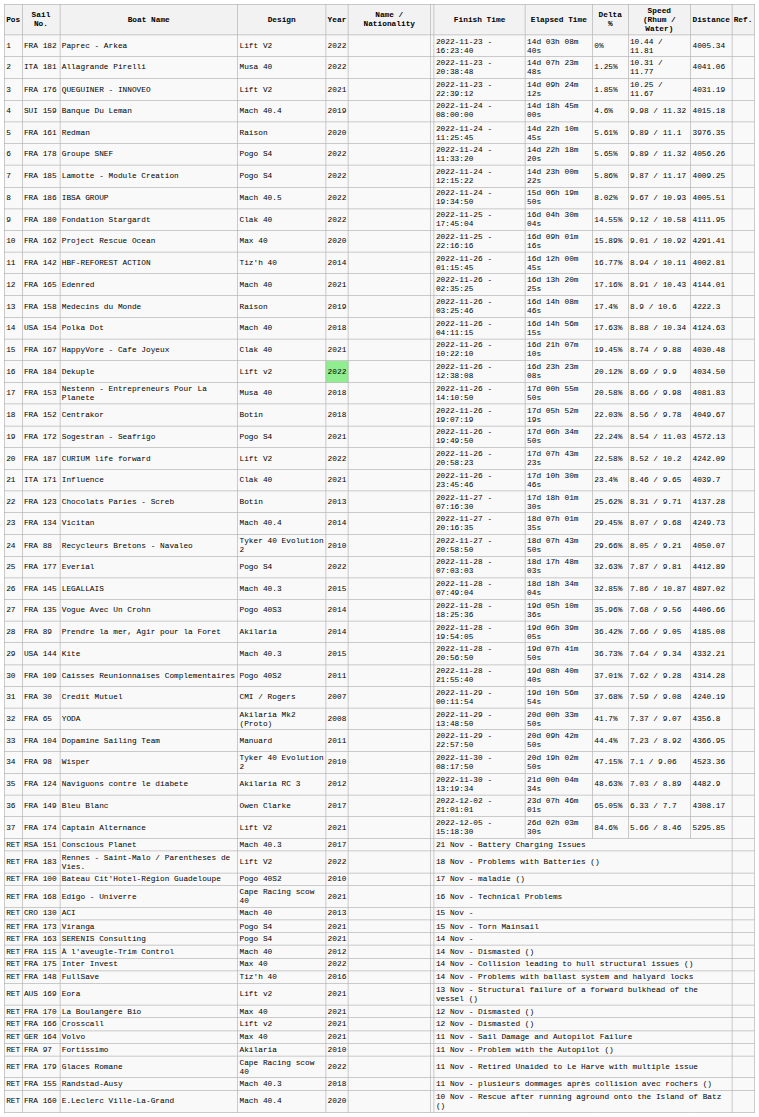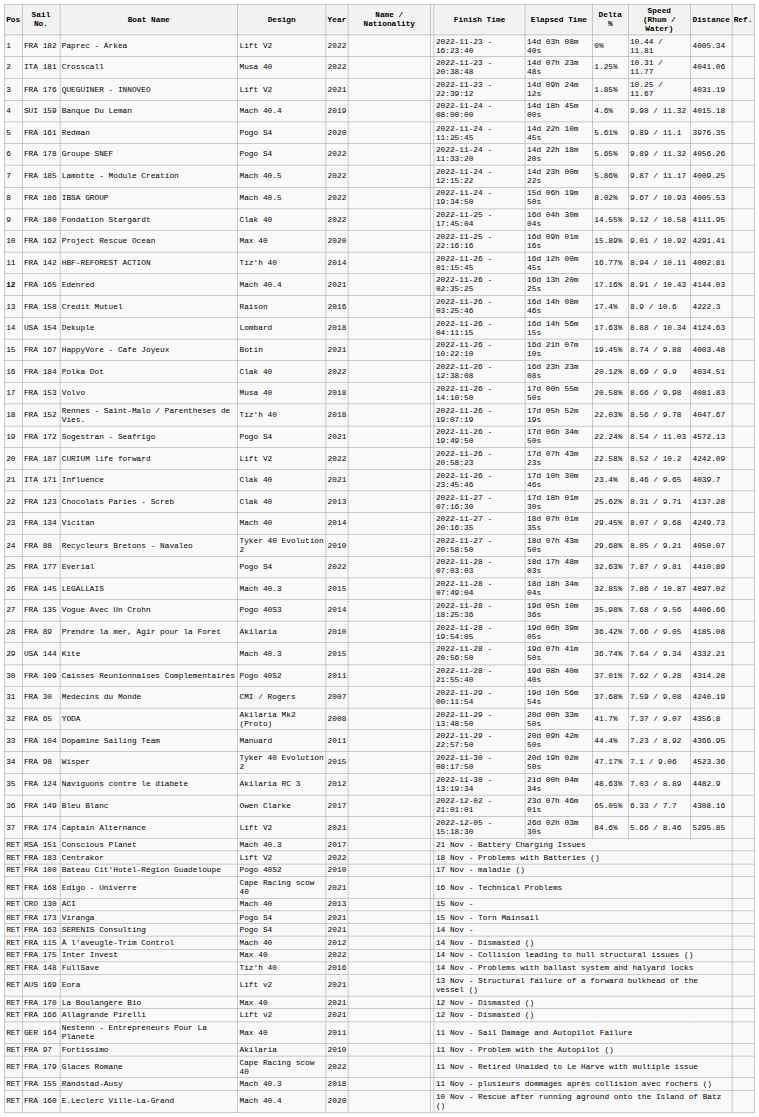ITA 181 | Boat Name: Allagrande Pirelli -> Crosscall
FRA 161 | Design: Raison -> Pogo S4
FRA 185 | Design: Pogo S4 -> Mach 40.5
FRA 186 | Distance: 4005.51 -> 4005.53
FRA 165 | Pos: normal -> bold
FRA 165 | Design: Mach 40 -> Mach 40.4
FRA 165 | Distance: 4144.01 -> 4144.03
FRA 158 | Boat Name: Medecins du Monde -> Credit Mutuel
FRA 158 | Year: 2019 -> 2016
USA 154 | Boat Name: Polka Dot -> Dekuple
USA 154 | Design: Mach 40 -> Lombard
FRA 167 | Design: Clak 40 -> Botin
FRA 167 | Distance: 4030.48 -> 4003.48
FRA 184 | Boat Name: Dekuple -> Polka Dot
FRA 184 | Design: Lift v2 -> Clak 40
FRA 184 | Year: lightgreen background -> no background
FRA 184 | Distance: 4034.50 -> 4034.51
FRA 153 | Boat Name: Nestenn - Entrepreneurs Pour La Planete -> Volvo
FRA 152 | Boat Name: Centrakor -> Rennes - Saint-Malo / Parentheses de Vies.
FRA 152 | Design: Botin -> Tiz'h 40
FRA 152 | Distance: 4049.67 -> 4047.67
FRA 123 | Design: Botin -> Clak 40
FRA 134 | Design: Mach 40.4 -> Mach 40
FRA 88 | Delta %: 29.66% -> 29.68%
FRA 177 | Distance: 4412.89 -> 4410.89
FRA 135 | Delta %: 35.96% -> 35.98%
FRA 89 | Year: 2014 -> 2010
USA 144 | Delta %: 36.73% -> 36.74%
FRA 30 | Boat Name: Credit Mutuel -> Medecins du Monde
FRA 98 | Year: 2010 -> 2015
FRA 98 | Delta %: 47.15% -> 47.17%
FRA 149 | Distance: 4308.17 -> 4308.16
FRA 183 | Boat Name: Rennes - Saint-Malo / Parentheses de Vies. -> Centrakor
FRA 166 | Boat Name: Crosscall -> Allagrande Pirelli
GER 164 | Boat Name: Volvo -> Nestenn - Entrepreneurs Pour La Planete
GER 164 | Year: 2021 -> 2011
